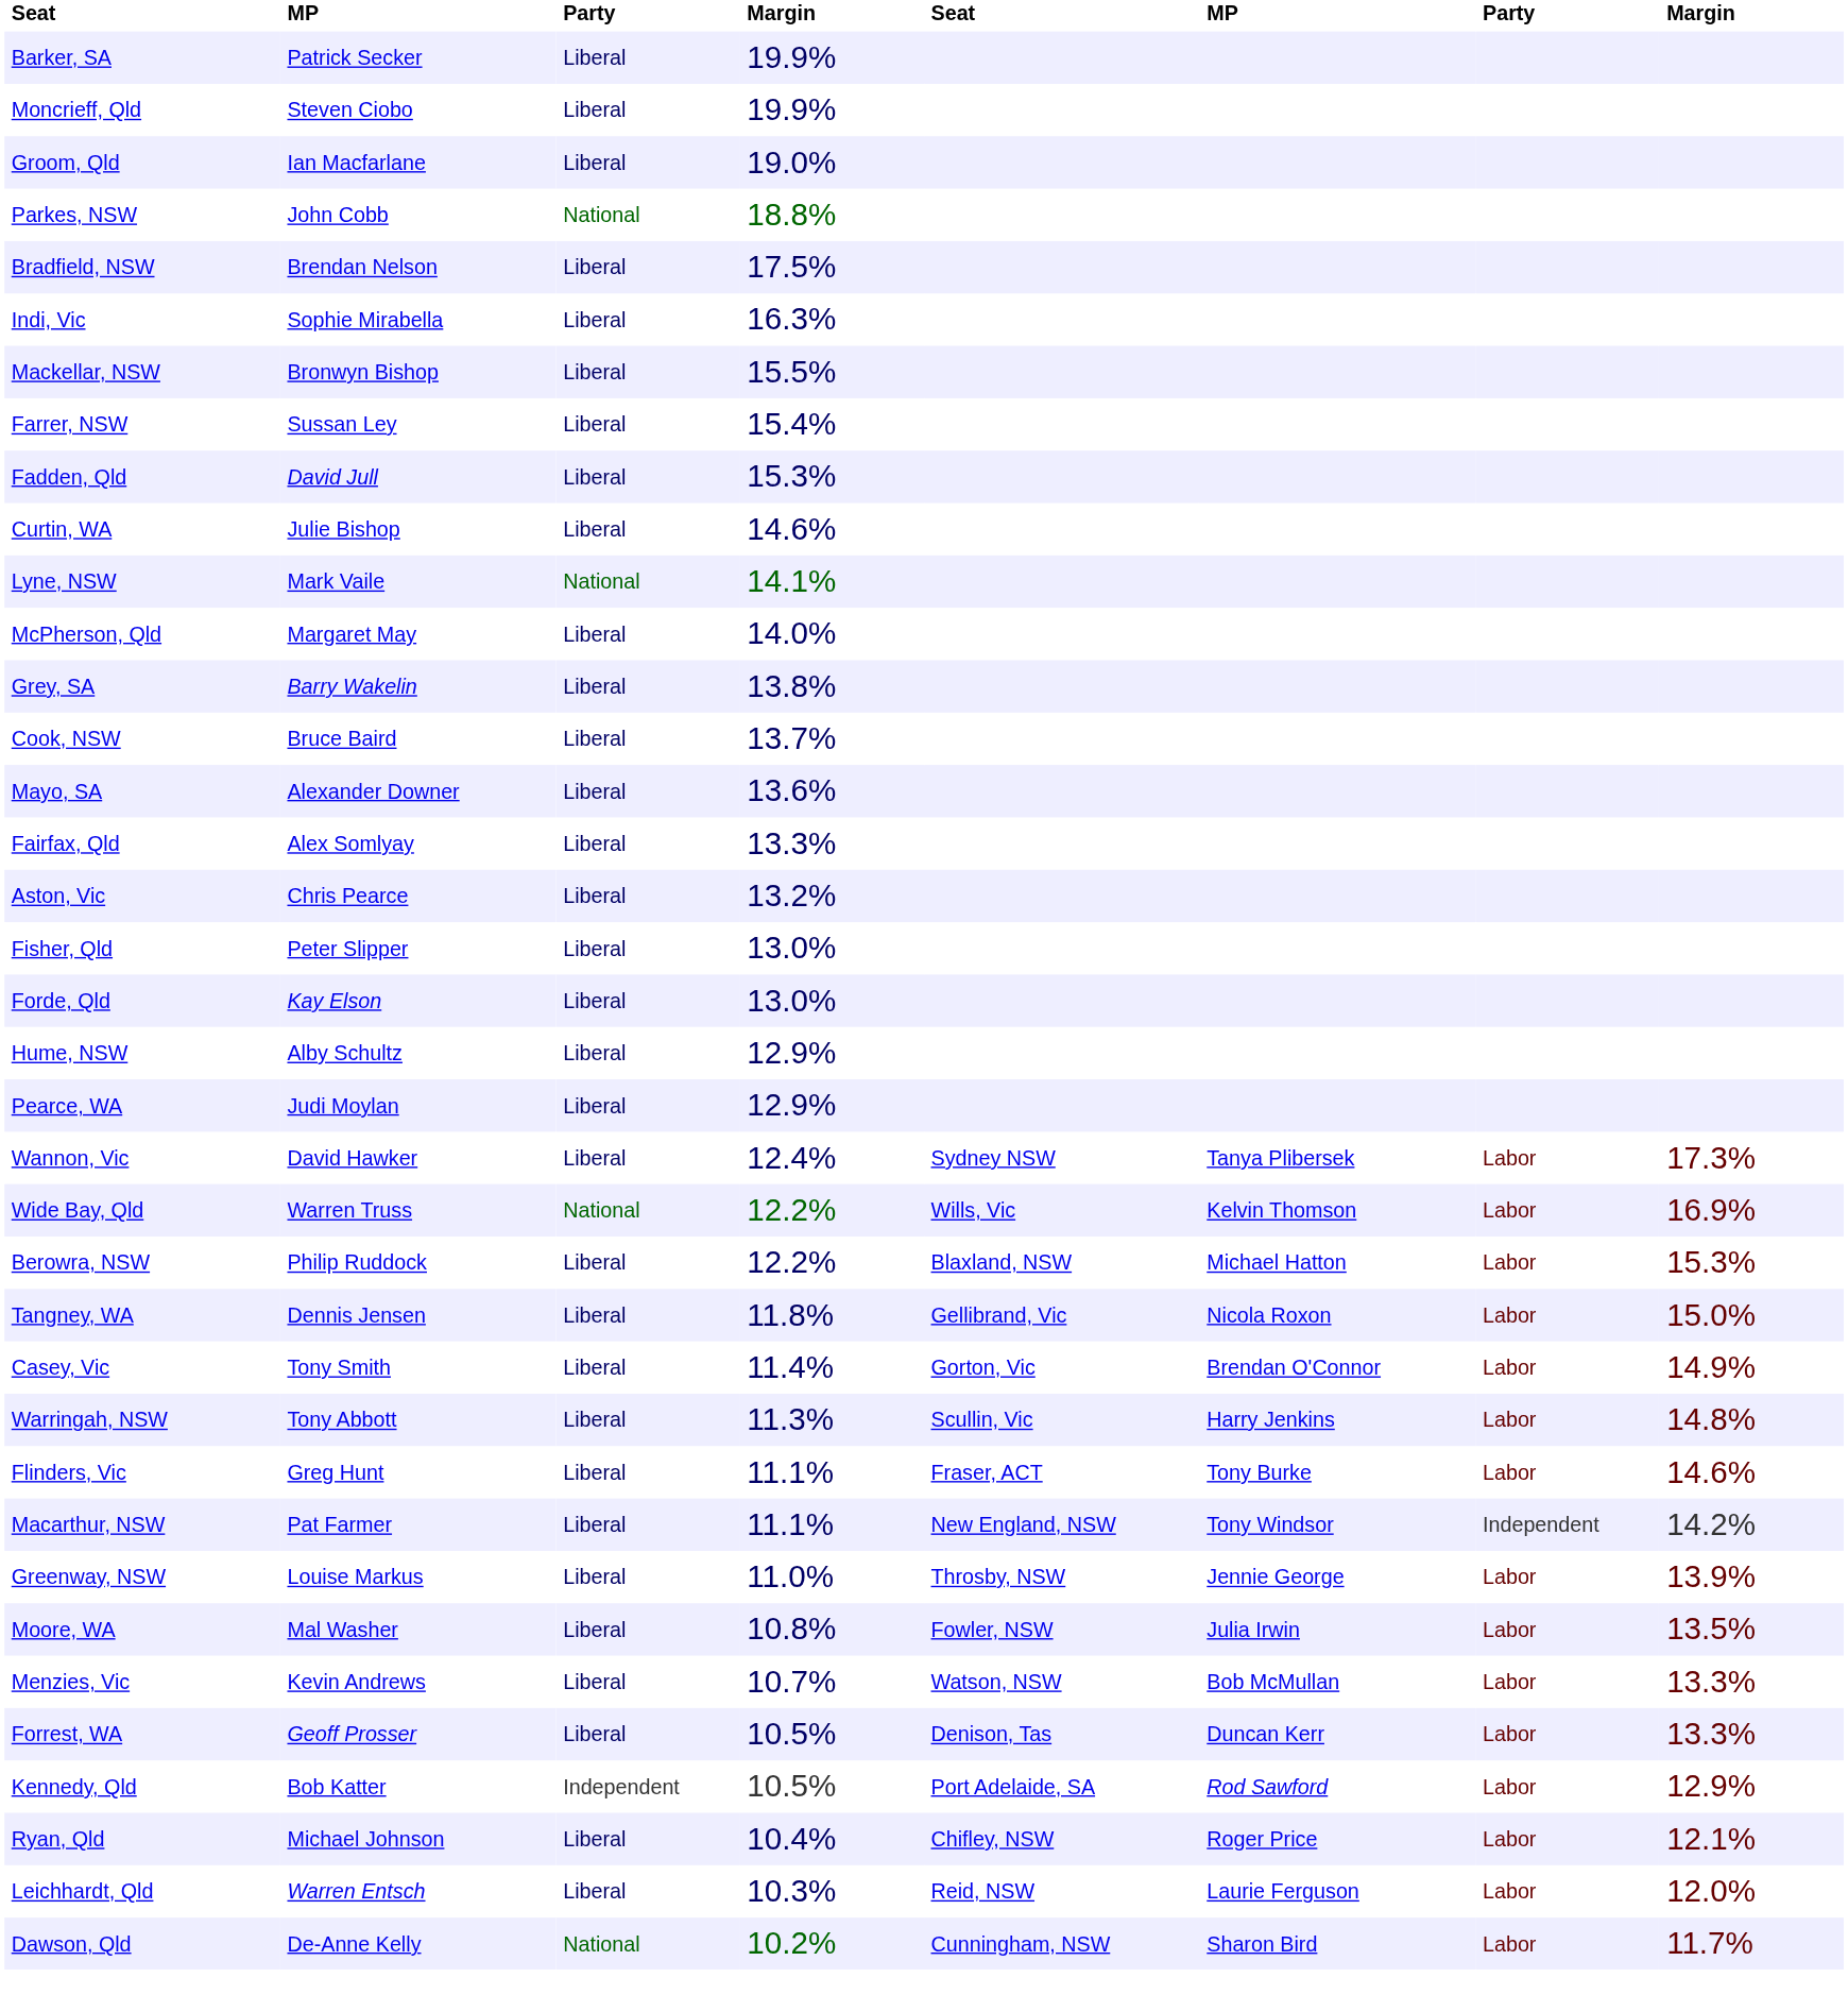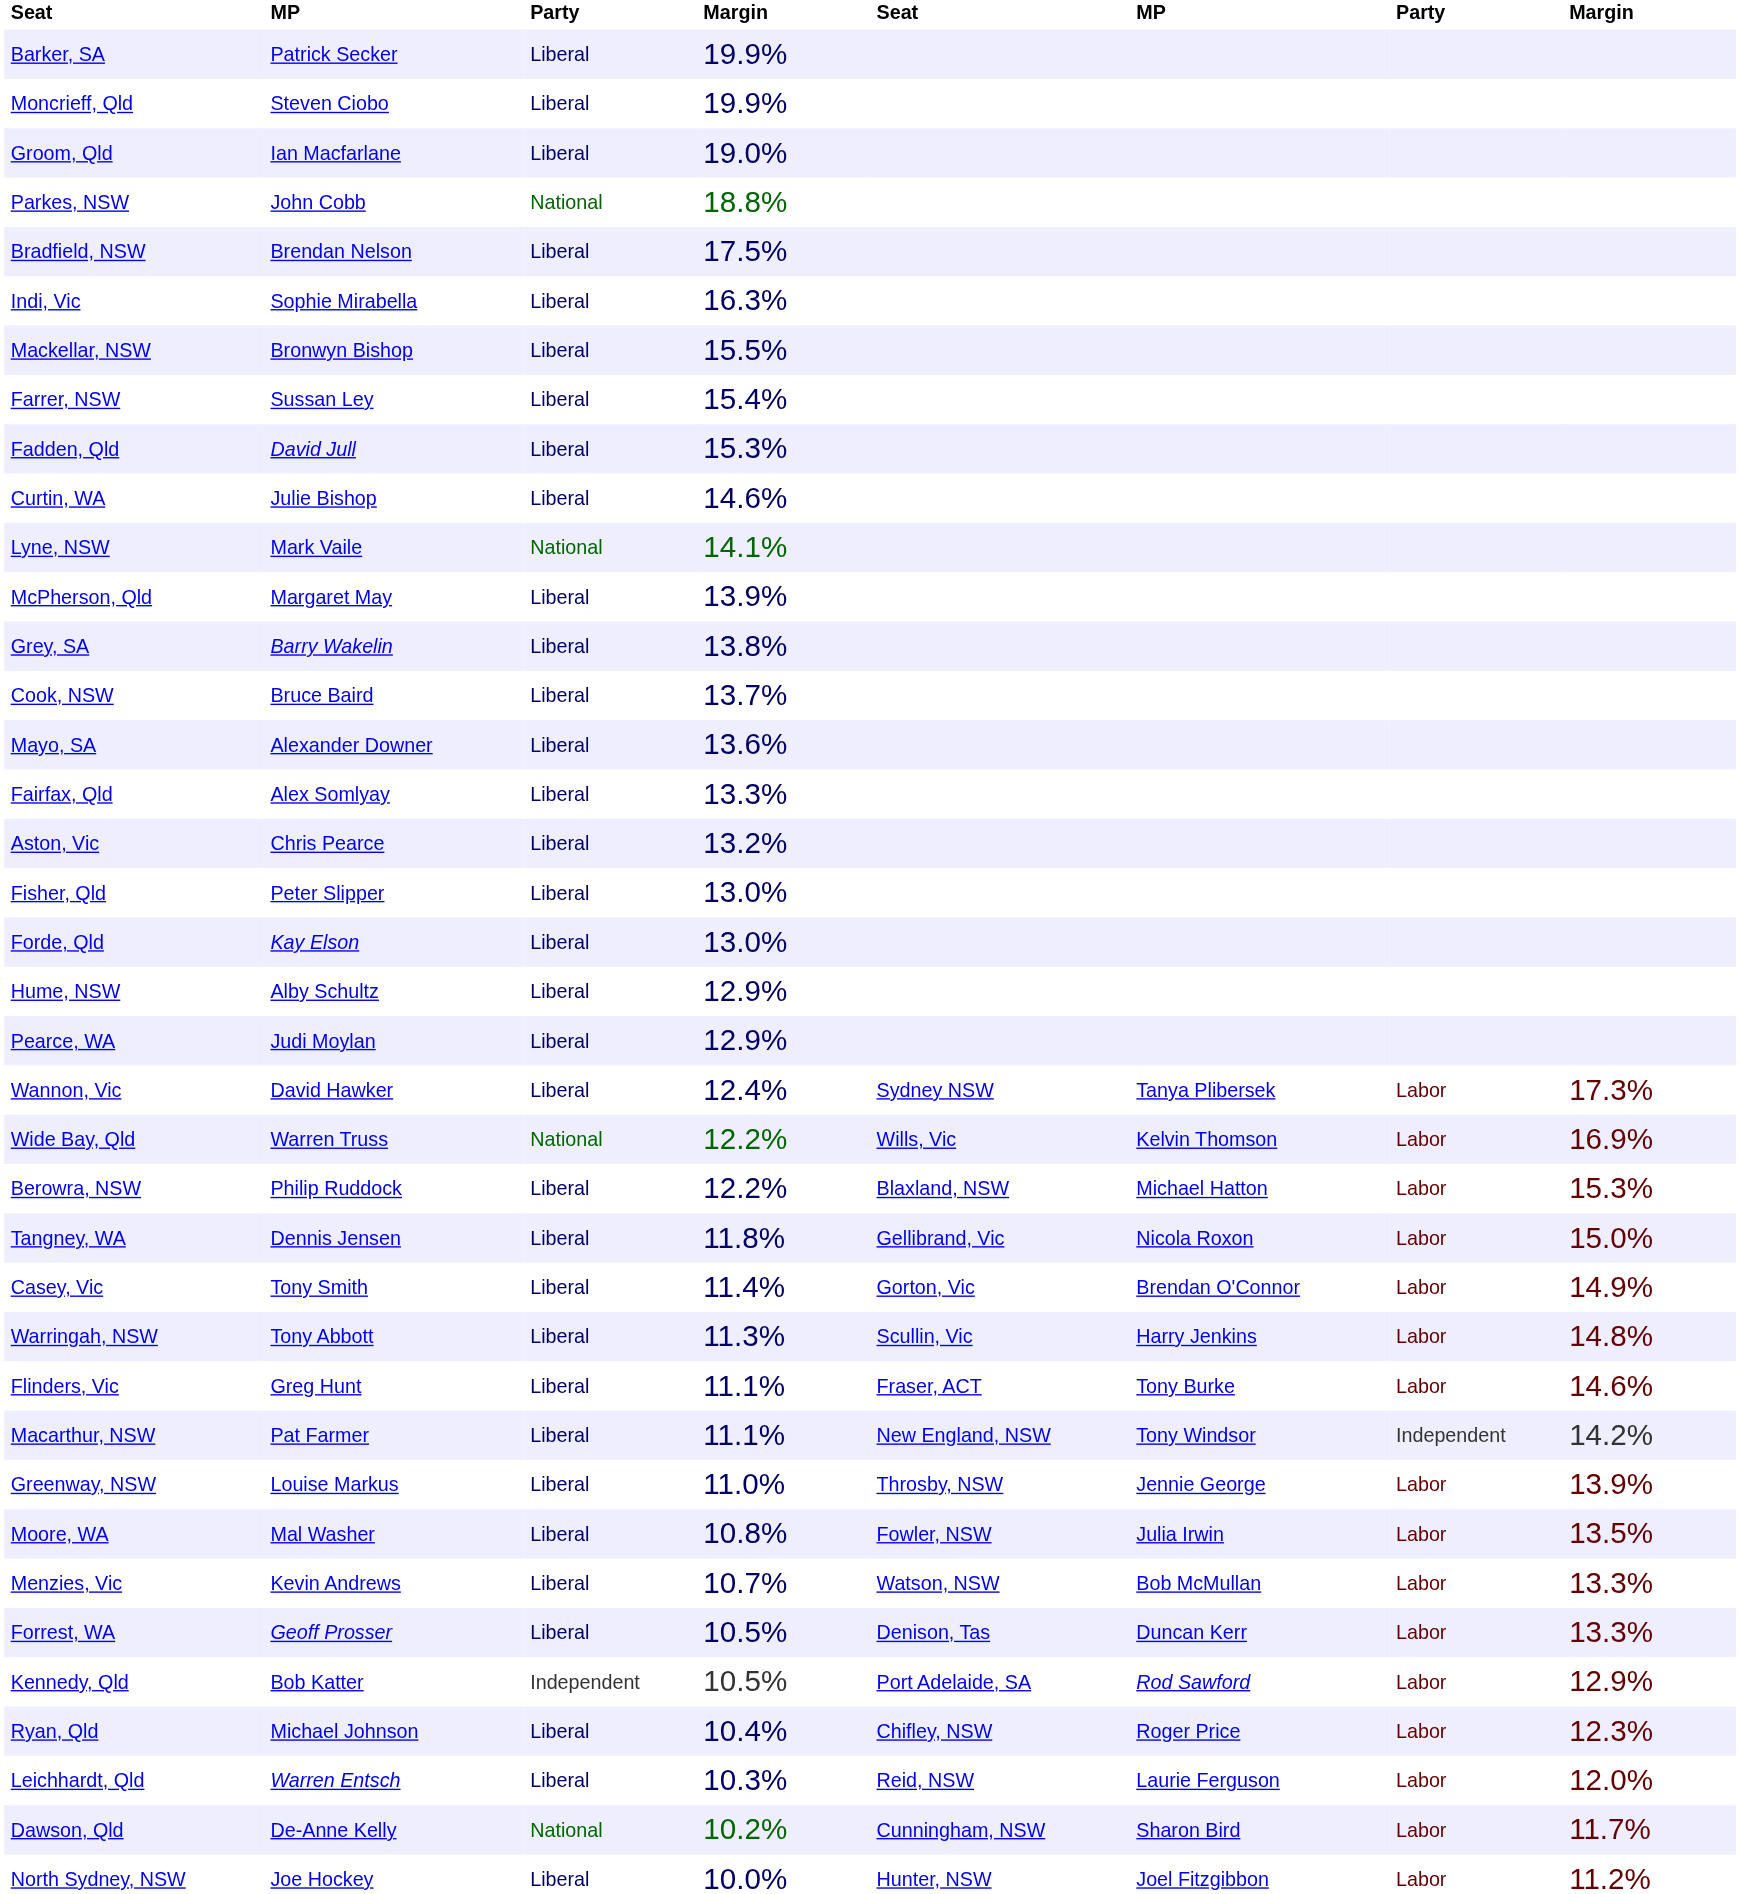McPherson, Qld | column 4: 14.0% -> 13.9%
Ryan, Qld | column 8: 12.1% -> 12.3%
+ row: North Sydney, NSW | Joe Hockey | Liberal | 10.0% | Hunter, NSW | Joel Fitzgibbon | Labor | 11.2%
